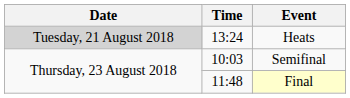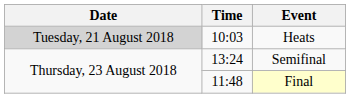Heats | Time: 13:24 -> 10:03
Semifinal | Time: 10:03 -> 13:24
